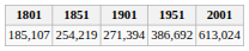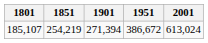185,107 | 1951: 386,692 -> 386,672
